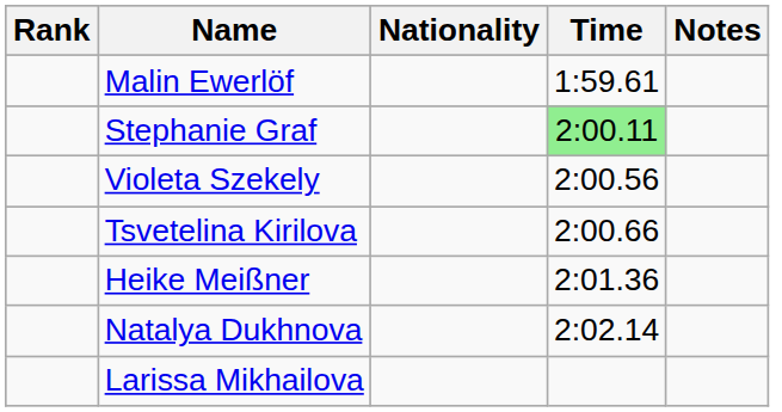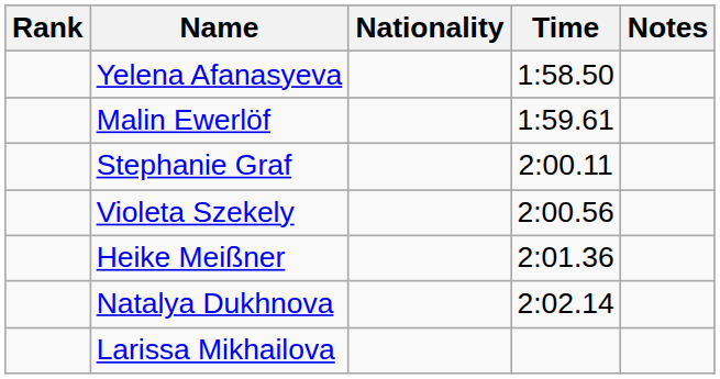+ row: Yelena Afanasyeva | 1:58.50
Stephanie Graf | Time: lightgreen background -> no background
- row: Tsvetelina Kirilova | 2:00.66
